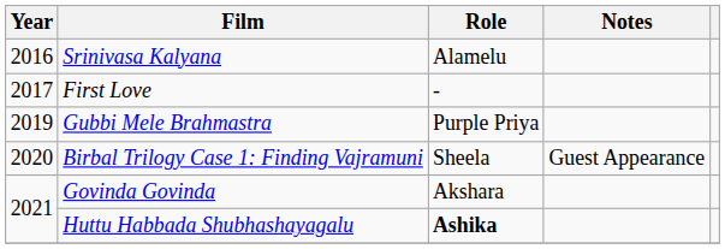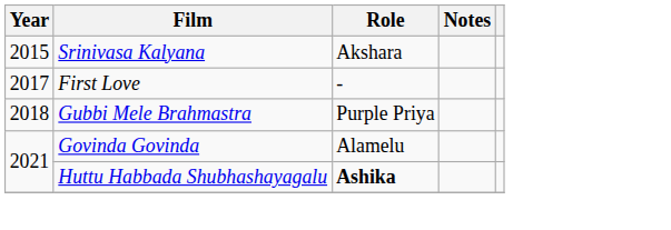Srinivasa Kalyana | Year: 2016 -> 2015
Srinivasa Kalyana | Role: Alamelu -> Akshara
Gubbi Mele Brahmastra | Year: 2019 -> 2018
- row: 2020 | Birbal Trilogy Case 1: Finding Vajramuni | Sheela | Guest Appearance
Govinda Govinda | Role: Akshara -> Alamelu
